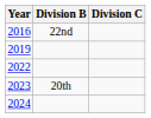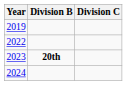- row: 2016 | 22nd
2023 | Division B: normal -> bold
